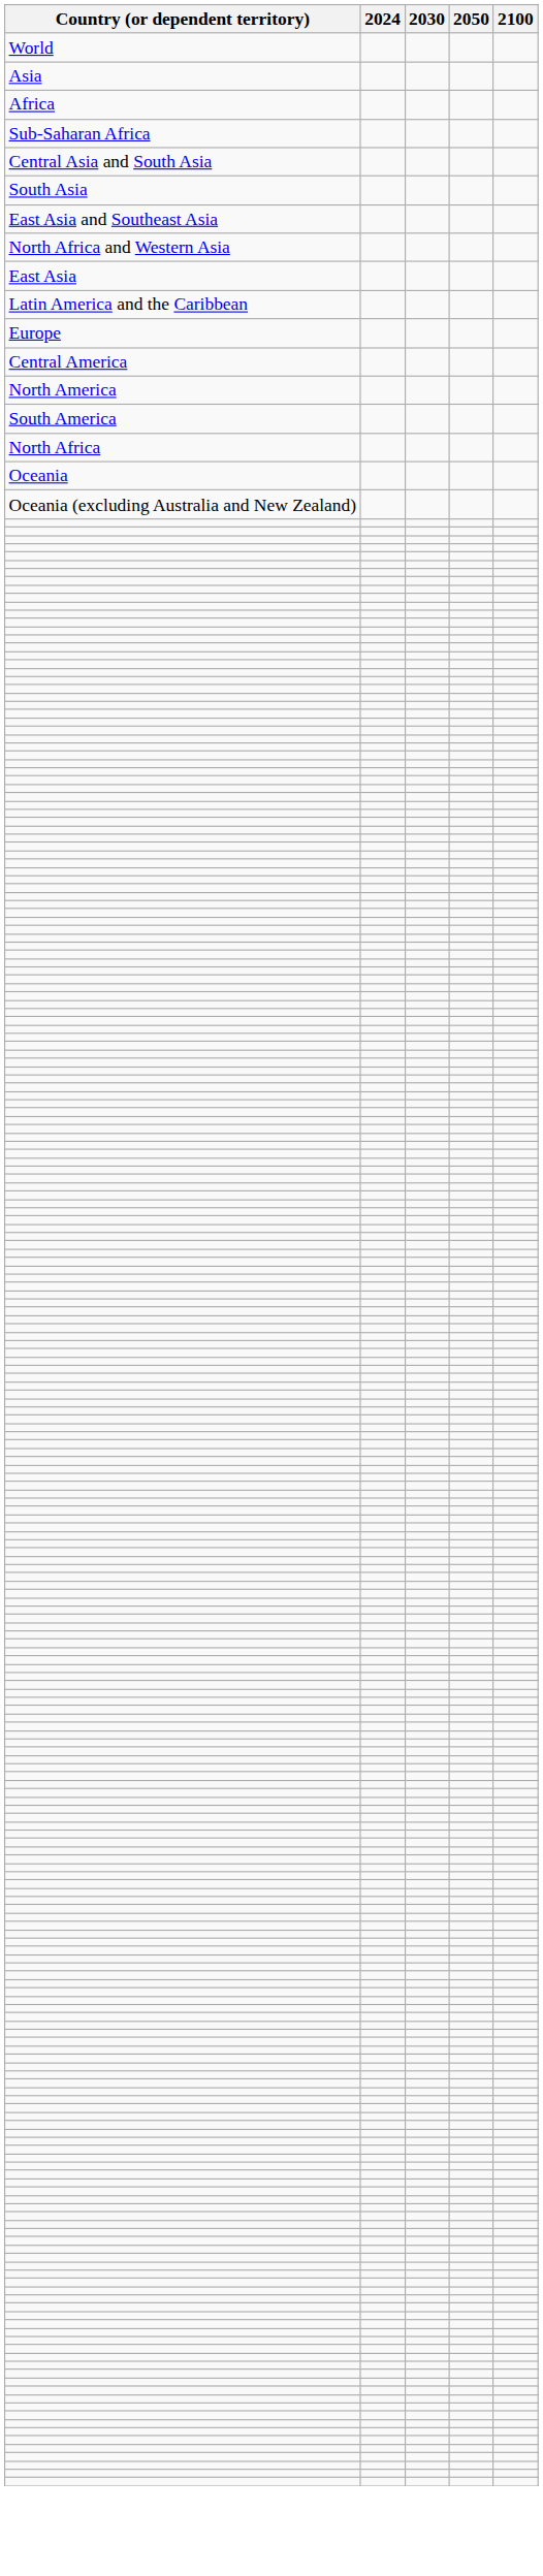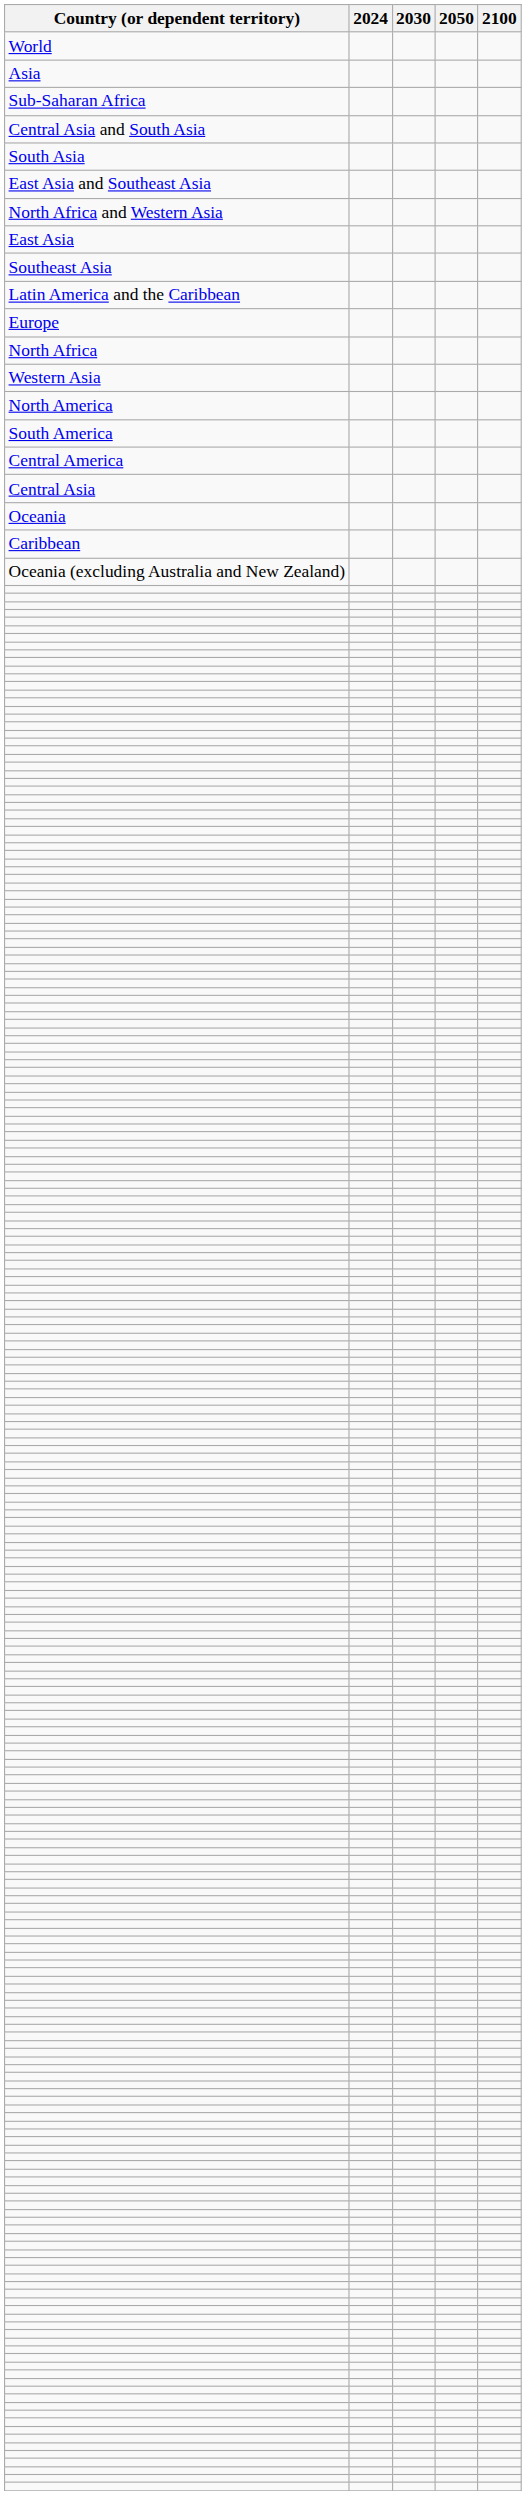- row: Africa
+ row: Southeast Asia
rows swapped: North Africa <-> Central America
+ row: Western Asia
+ row: Central Asia
+ row: Caribbean
